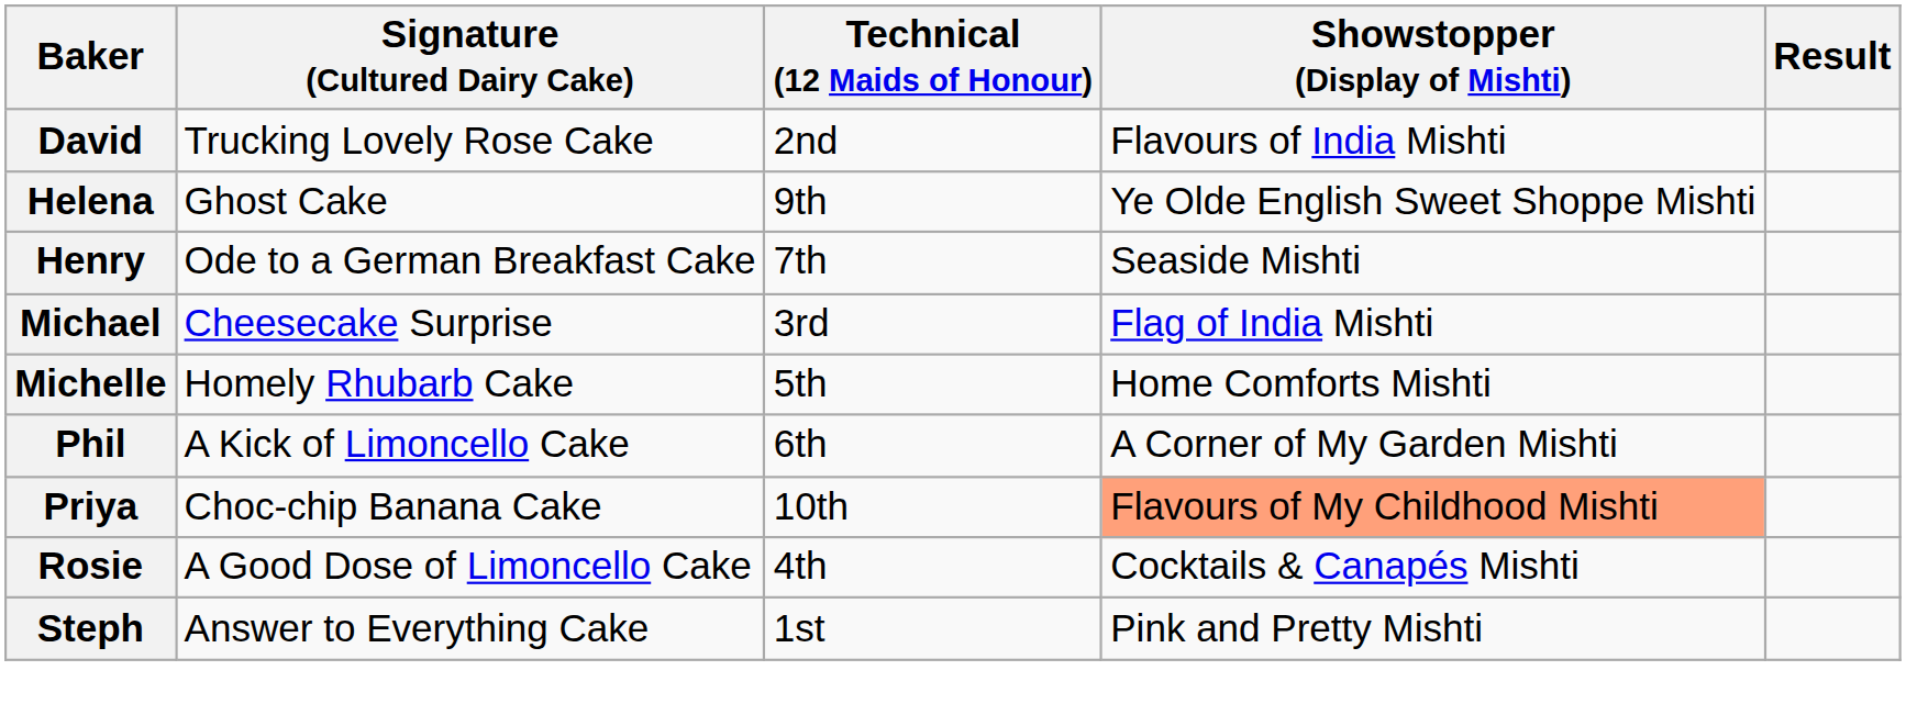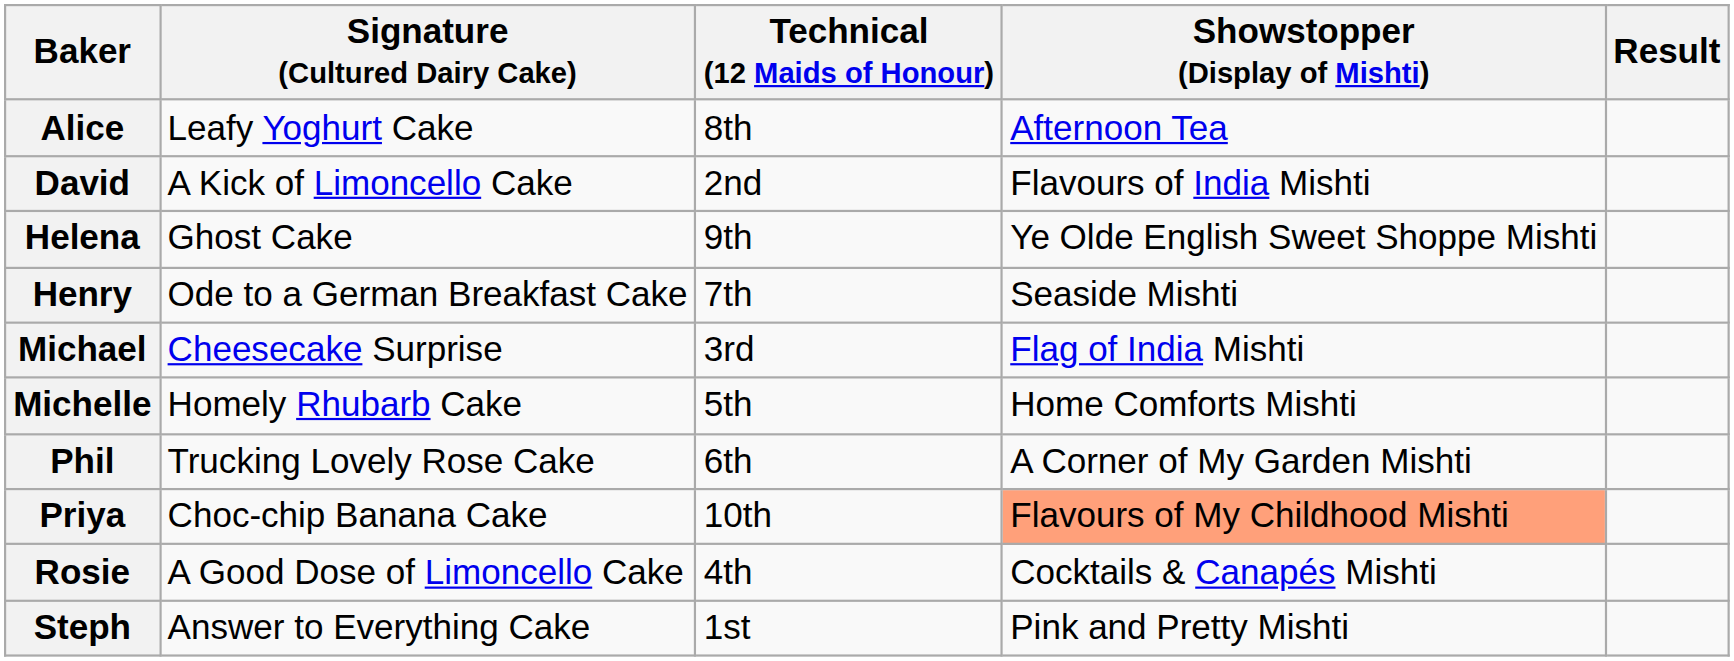+ row: Alice | Leafy Yoghurt Cake | 8th | Afternoon Tea
David | Signature (Cultured Dairy Cake): Trucking Lovely Rose Cake -> A Kick of Limoncello Cake
Phil | Signature (Cultured Dairy Cake): A Kick of Limoncello Cake -> Trucking Lovely Rose Cake
